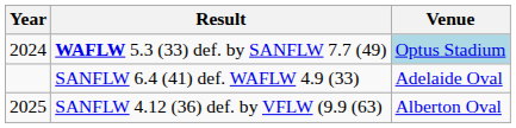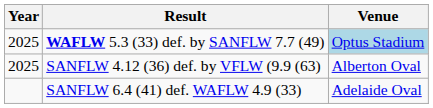WAFLW 5.3 (33) def. by SANFLW 7.7 (49) | Year: 2024 -> 2025
rows swapped: SANFLW 4.12 (36) def. by VFLW (9.9 (63) <-> SANFLW 6.4 (41) def. WAFLW 4.9 (33)
